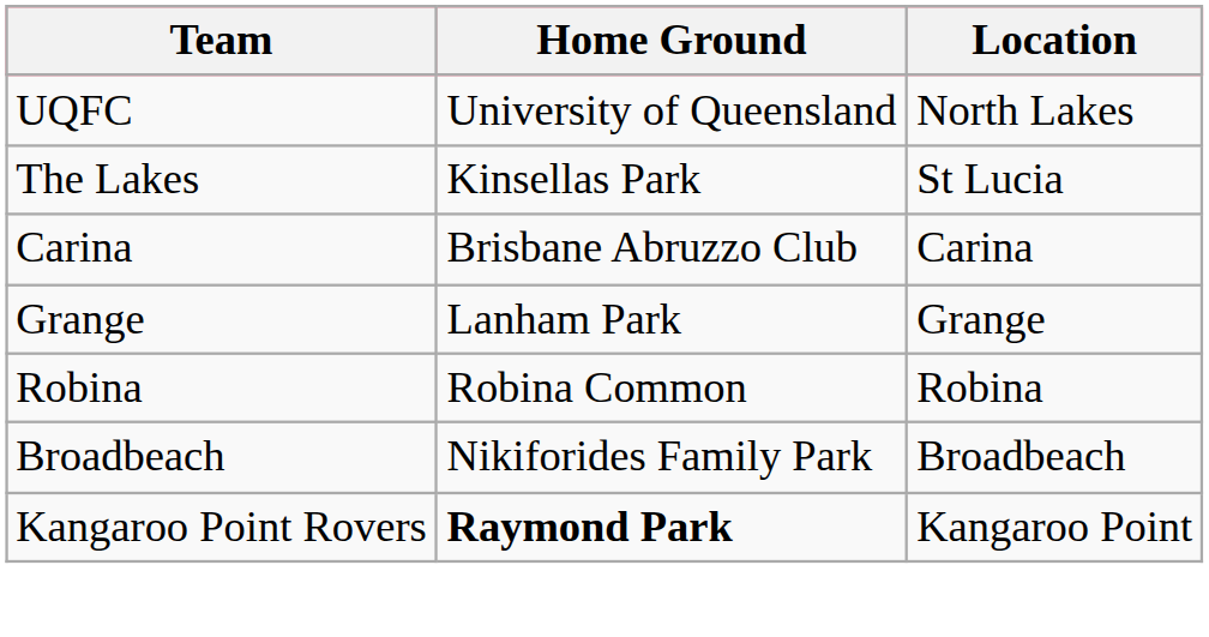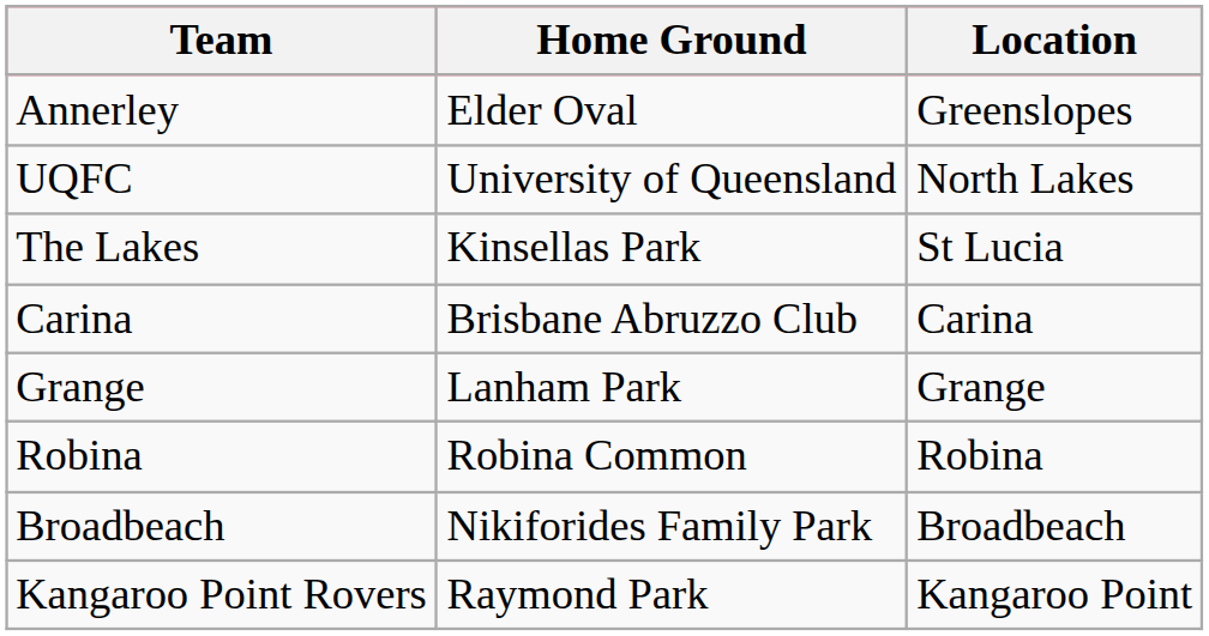+ row: Annerley | Elder Oval | Greenslopes
Kangaroo Point Rovers | Home Ground: bold -> normal
